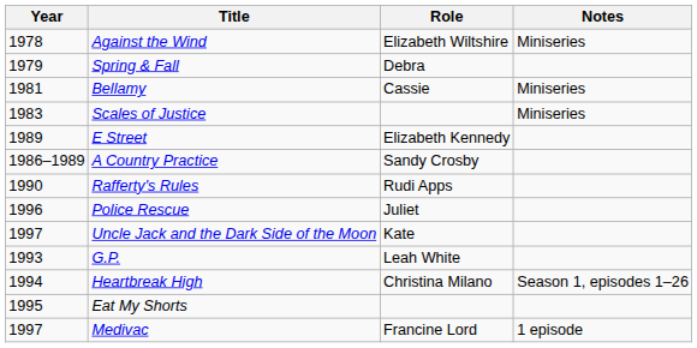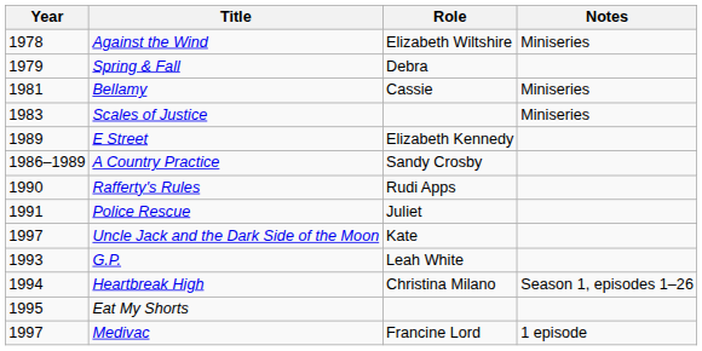Police Rescue | Year: 1996 -> 1991
